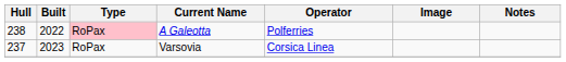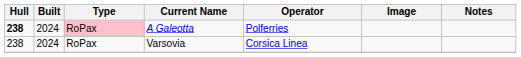A Galeotta | Hull: normal -> bold
A Galeotta | Built: 2022 -> 2024
Varsovia | Hull: 237 -> 238
Varsovia | Built: 2023 -> 2024
